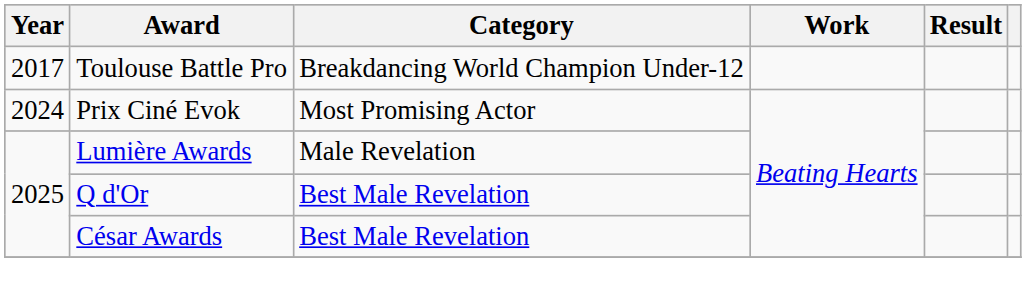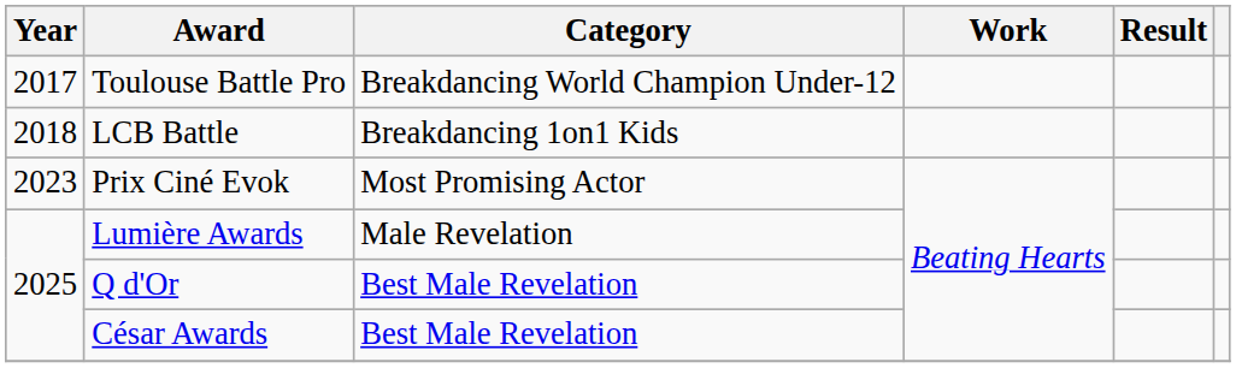+ row: 2018 | LCB Battle | Breakdancing 1on1 Kids
Prix Ciné Evok | Year: 2024 -> 2023
